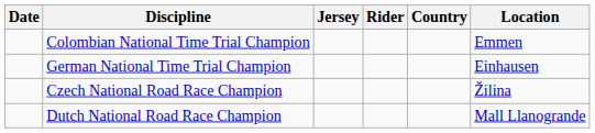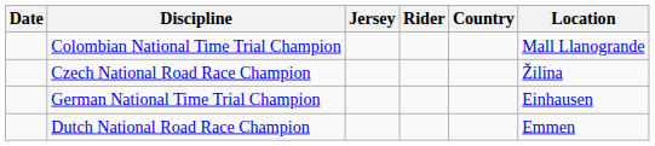Colombian National Time Trial Champion | Location: Emmen -> Mall Llanogrande
rows swapped: German National Time Trial Champion <-> Czech National Road Race Champion
Dutch National Road Race Champion | Location: Mall Llanogrande -> Emmen
